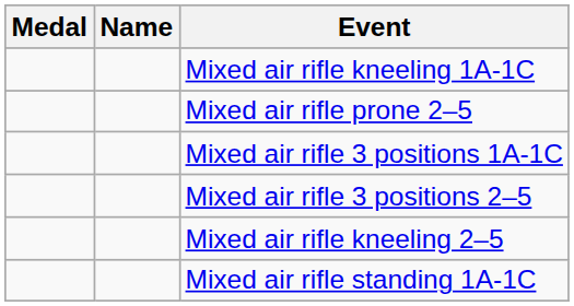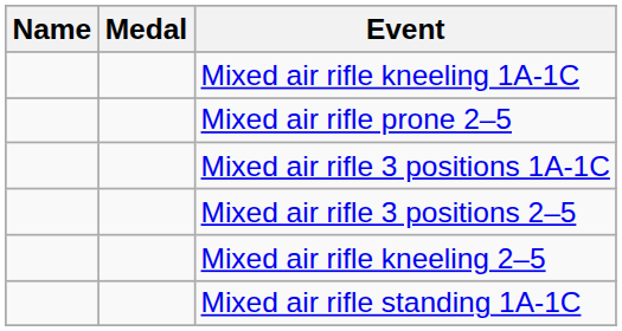columns swapped: Medal <-> Name
